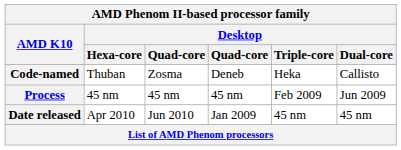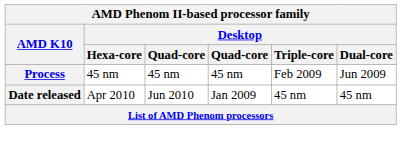- row: Code-named | Thuban | Zosma | Deneb | Heka | Callisto
